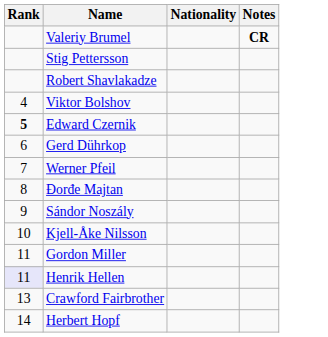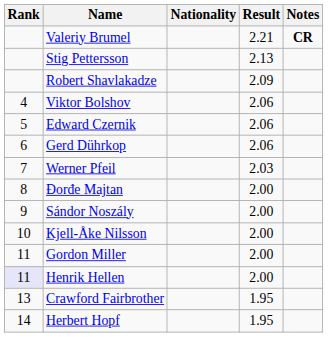+ column: Result | 2.21 | 2.13 | 2.09 | 2.06 | 2.06 | 2.06 | 2.03 | 2.00 | 2.00 | 2.00 | 2.00 | 2.00 | 1.95 | 1.95
Edward Czernik | Rank: bold -> normal
